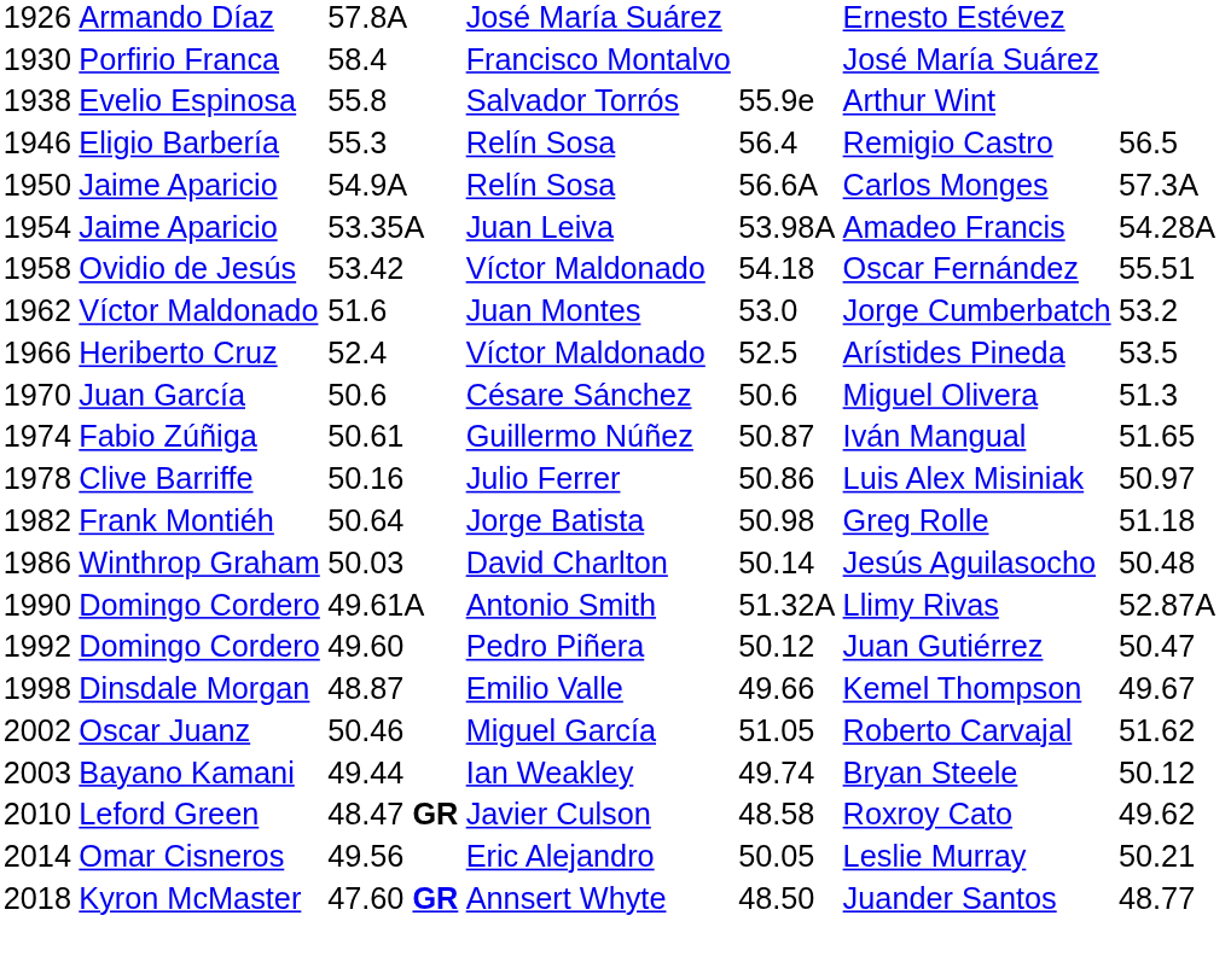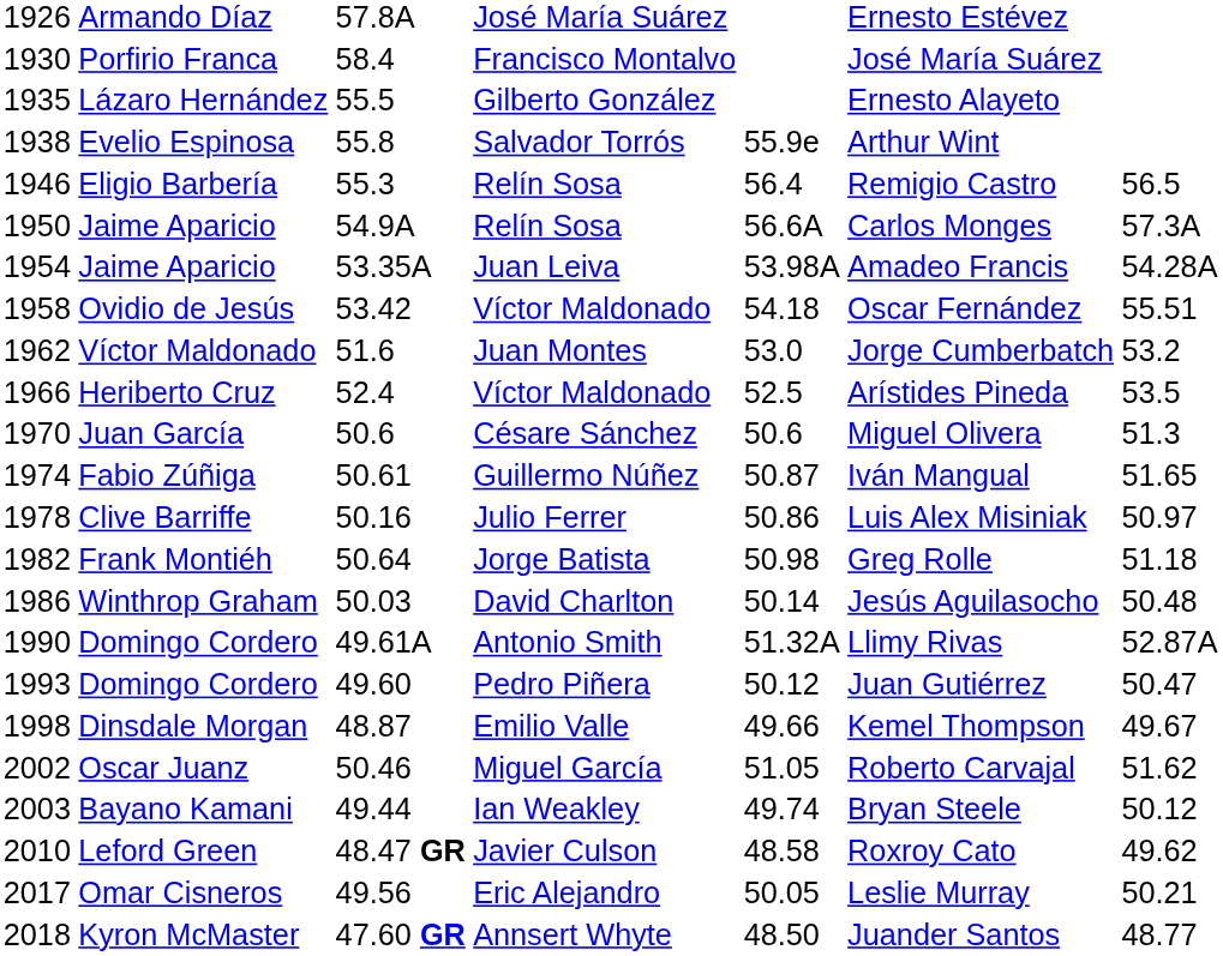+ row: 1935 | Lázaro Hernández | 55.5 | Gilberto González | Ernesto Alayeto
Domingo Cordero / Pedro Piñera | column 1: 1992 -> 1993
Omar Cisneros | column 1: 2014 -> 2017
